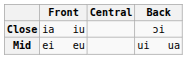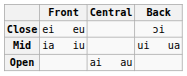Close | Front: ia iu -> ei eu
Mid | Front: ei eu -> ia iu
+ row: Open | ai au
